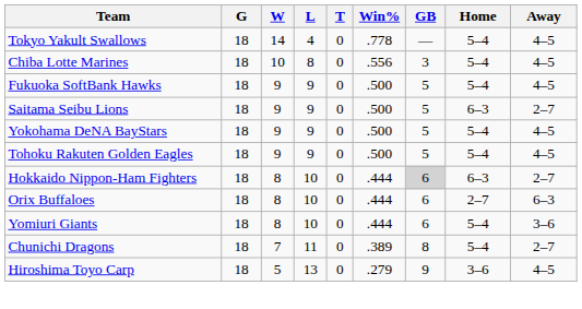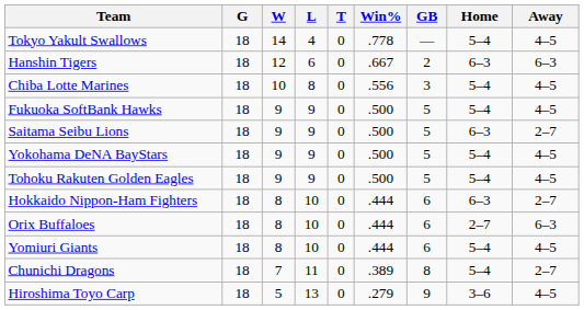+ row: Hanshin Tigers | 18 | 12 | 6 | 0 | .667 | 2 | 6–3 | 6–3
Hokkaido Nippon-Ham Fighters | GB: lightgrey background -> no background
Yomiuri Giants | Away: 3–6 -> 4–5
